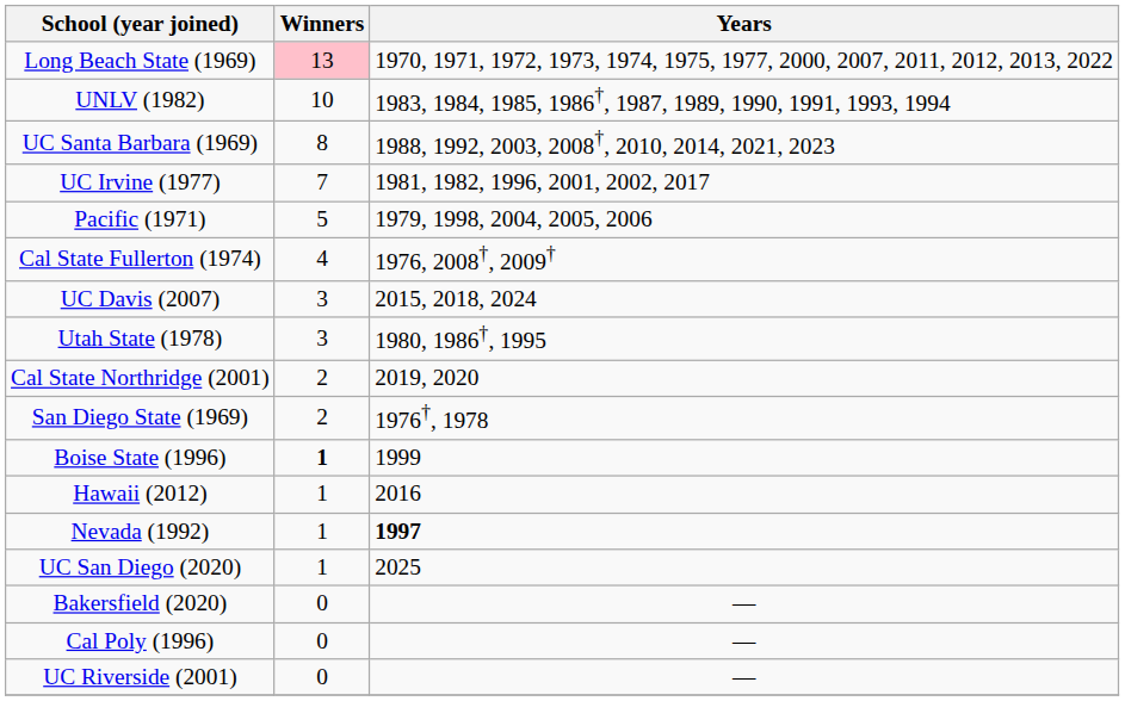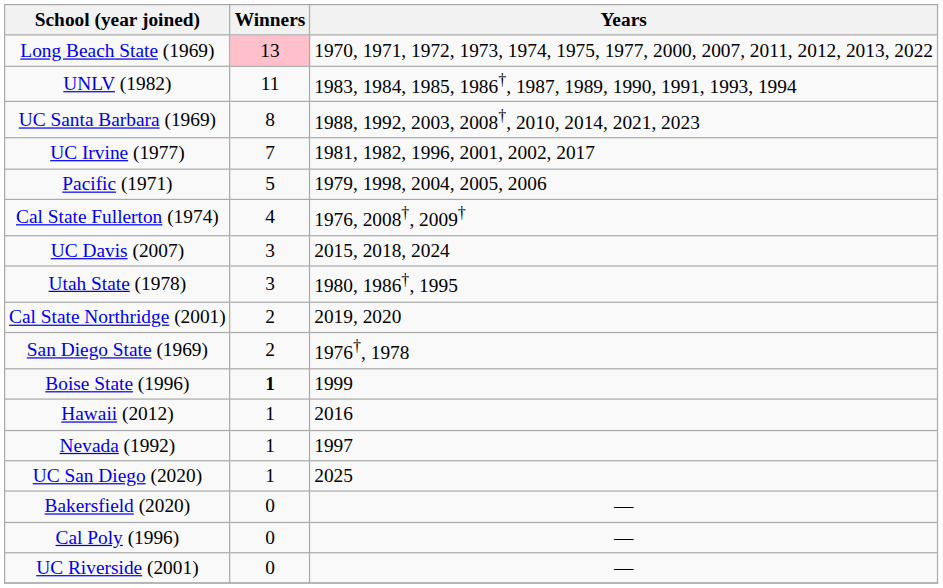UNLV (1982) | Winners: 10 -> 11
Nevada (1992) | Years: bold -> normal
